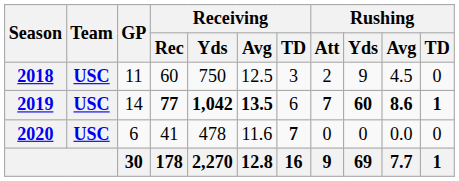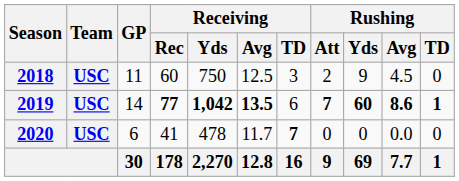2020 | Receiving / Avg: 11.6 -> 11.7
